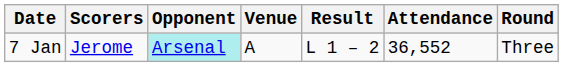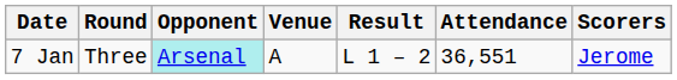columns swapped: Round <-> Scorers
7 Jan | Attendance: 36,552 -> 36,551
